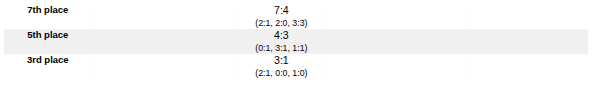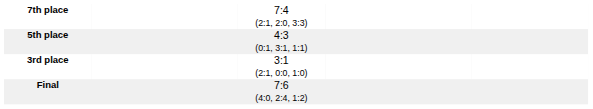+ row: Final | 7:6 (4:0, 2:4, 1:2)
